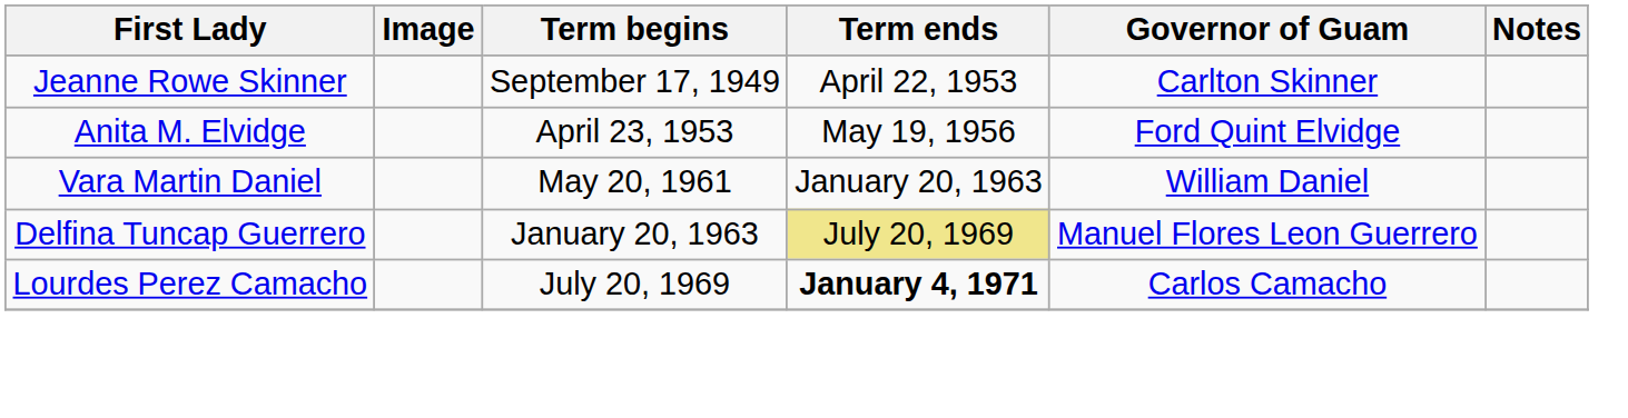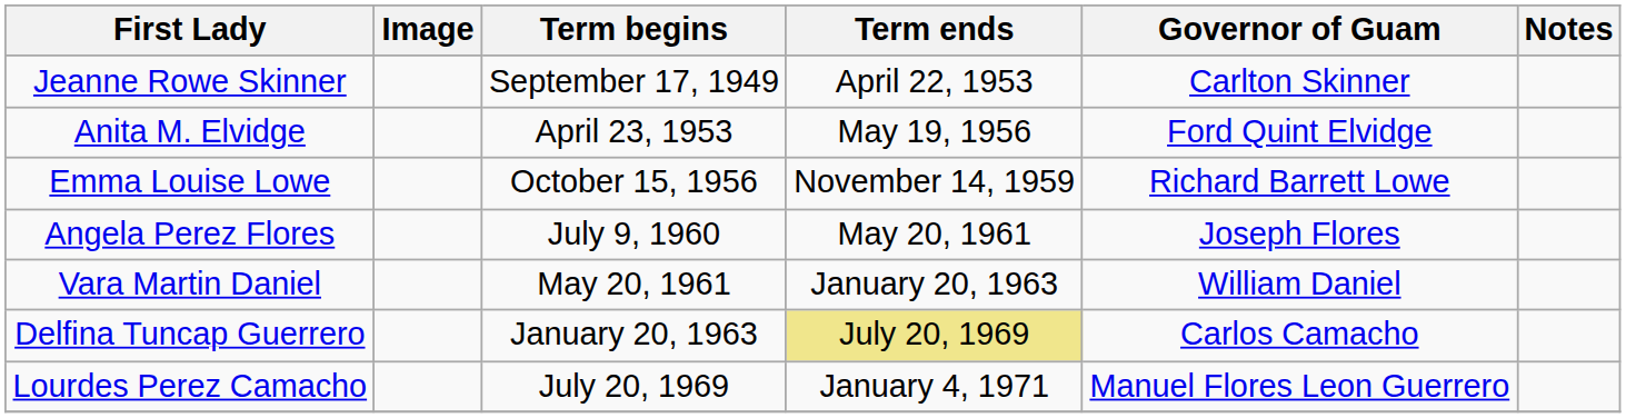+ row: Emma Louise Lowe | October 15, 1956 | November 14, 1959 | Richard Barrett Lowe
+ row: Angela Perez Flores | July 9, 1960 | May 20, 1961 | Joseph Flores
Delfina Tuncap Guerrero | Governor of Guam: Manuel Flores Leon Guerrero -> Carlos Camacho
Lourdes Perez Camacho | Term ends: bold -> normal
Lourdes Perez Camacho | Governor of Guam: Carlos Camacho -> Manuel Flores Leon Guerrero
